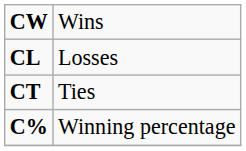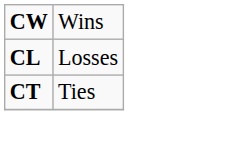- row: C% | Winning percentage
